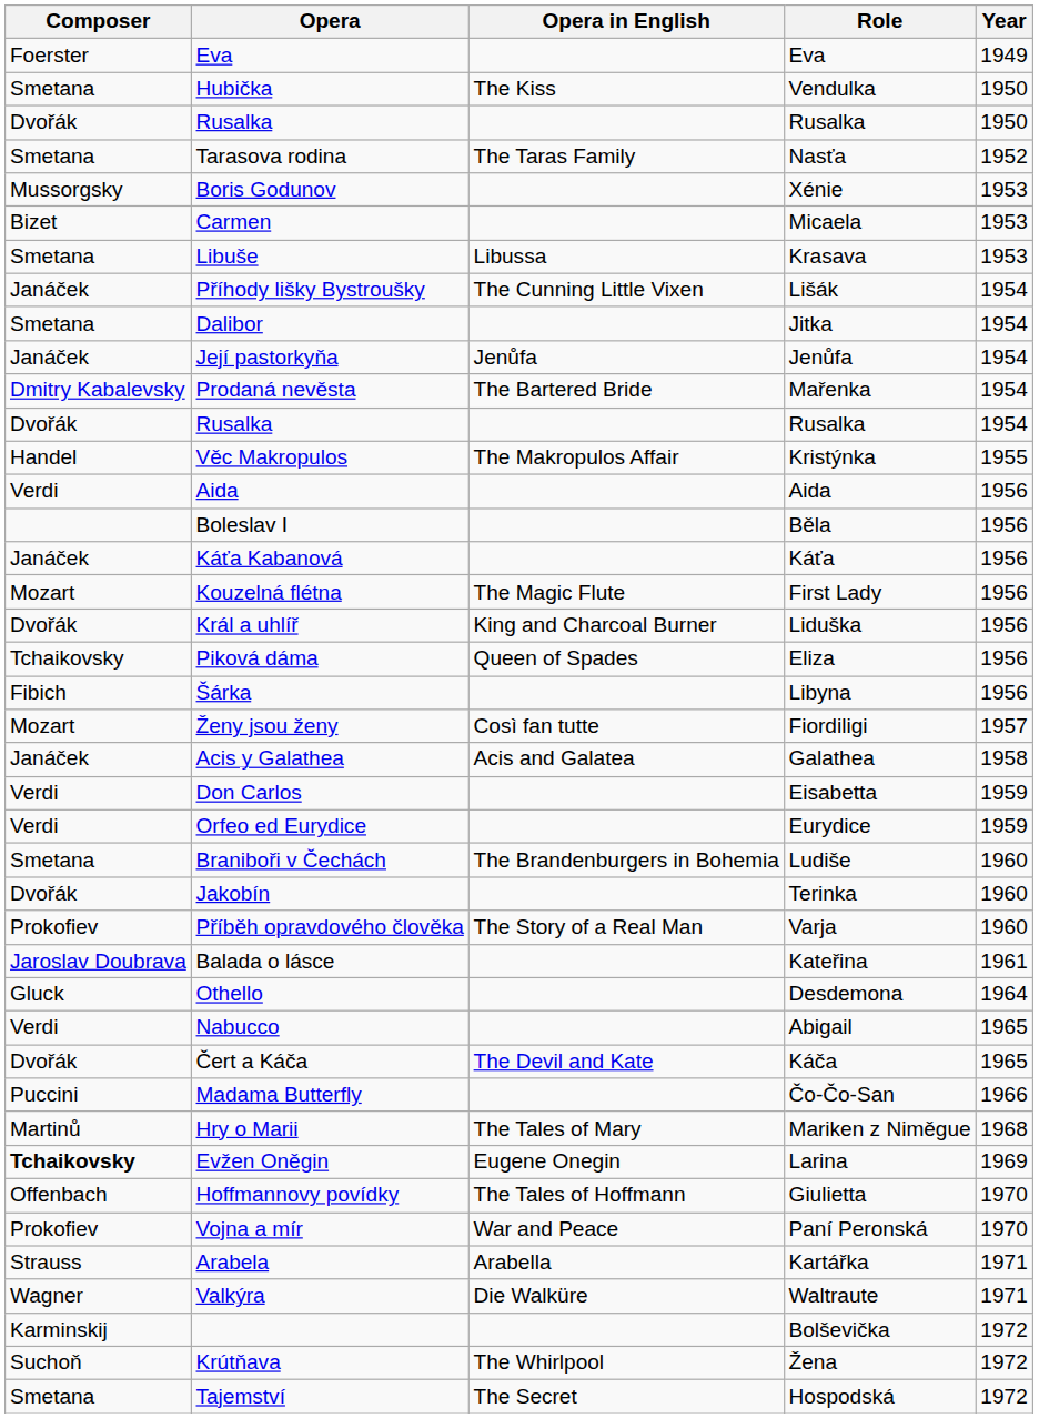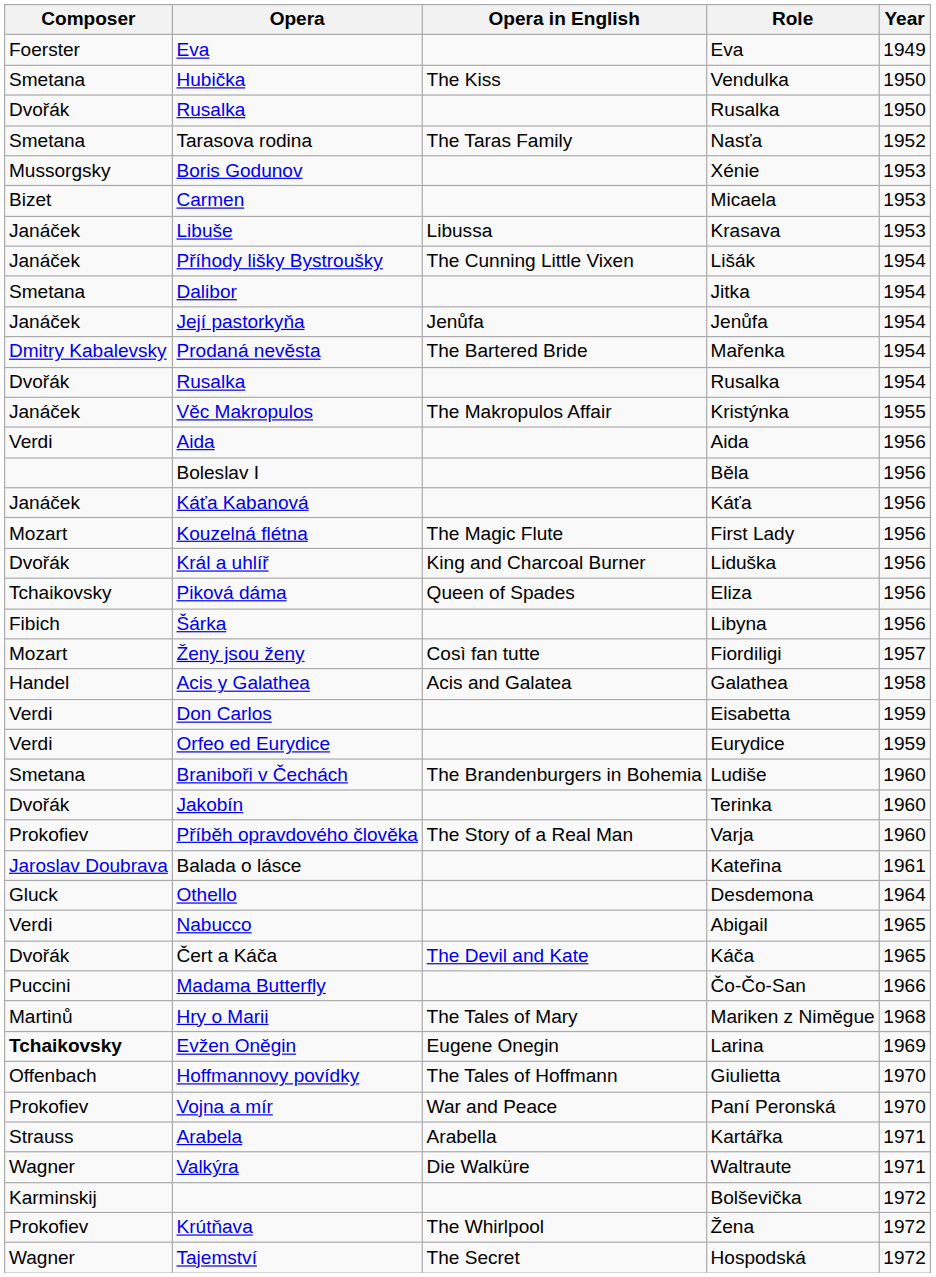Libuše | Composer: Smetana -> Janáček
Věc Makropulos | Composer: Handel -> Janáček
Acis y Galathea | Composer: Janáček -> Handel
Krútňava | Composer: Suchoň -> Prokofiev
Tajemství | Composer: Smetana -> Wagner
